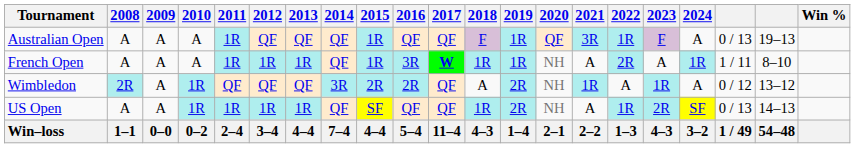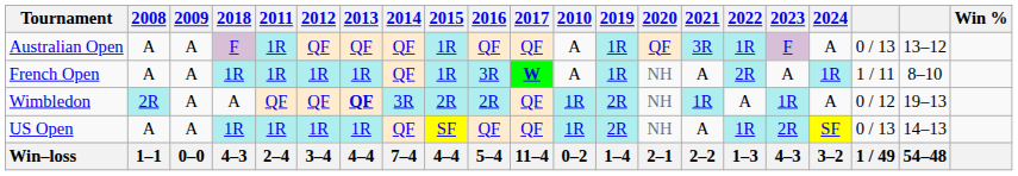columns swapped: 2010 <-> 2018
Australian Open | column 20: 19–13 -> 13–12
Wimbledon | 2013: normal -> bold
Wimbledon | column 20: 13–12 -> 19–13
